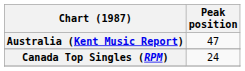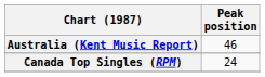Australia (Kent Music Report) | Peak position: 47 -> 46
